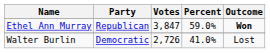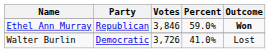Ethel Ann Murray | Votes: 3,847 -> 3,846
Walter Burlin | Votes: 2,726 -> 3,726
